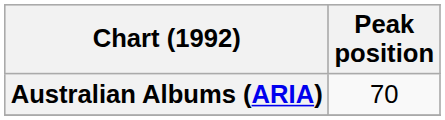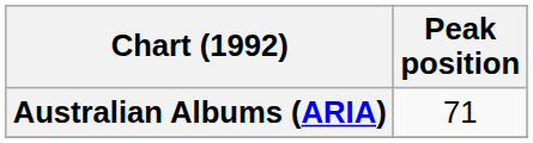Australian Albums (ARIA) | Peak position: 70 -> 71
